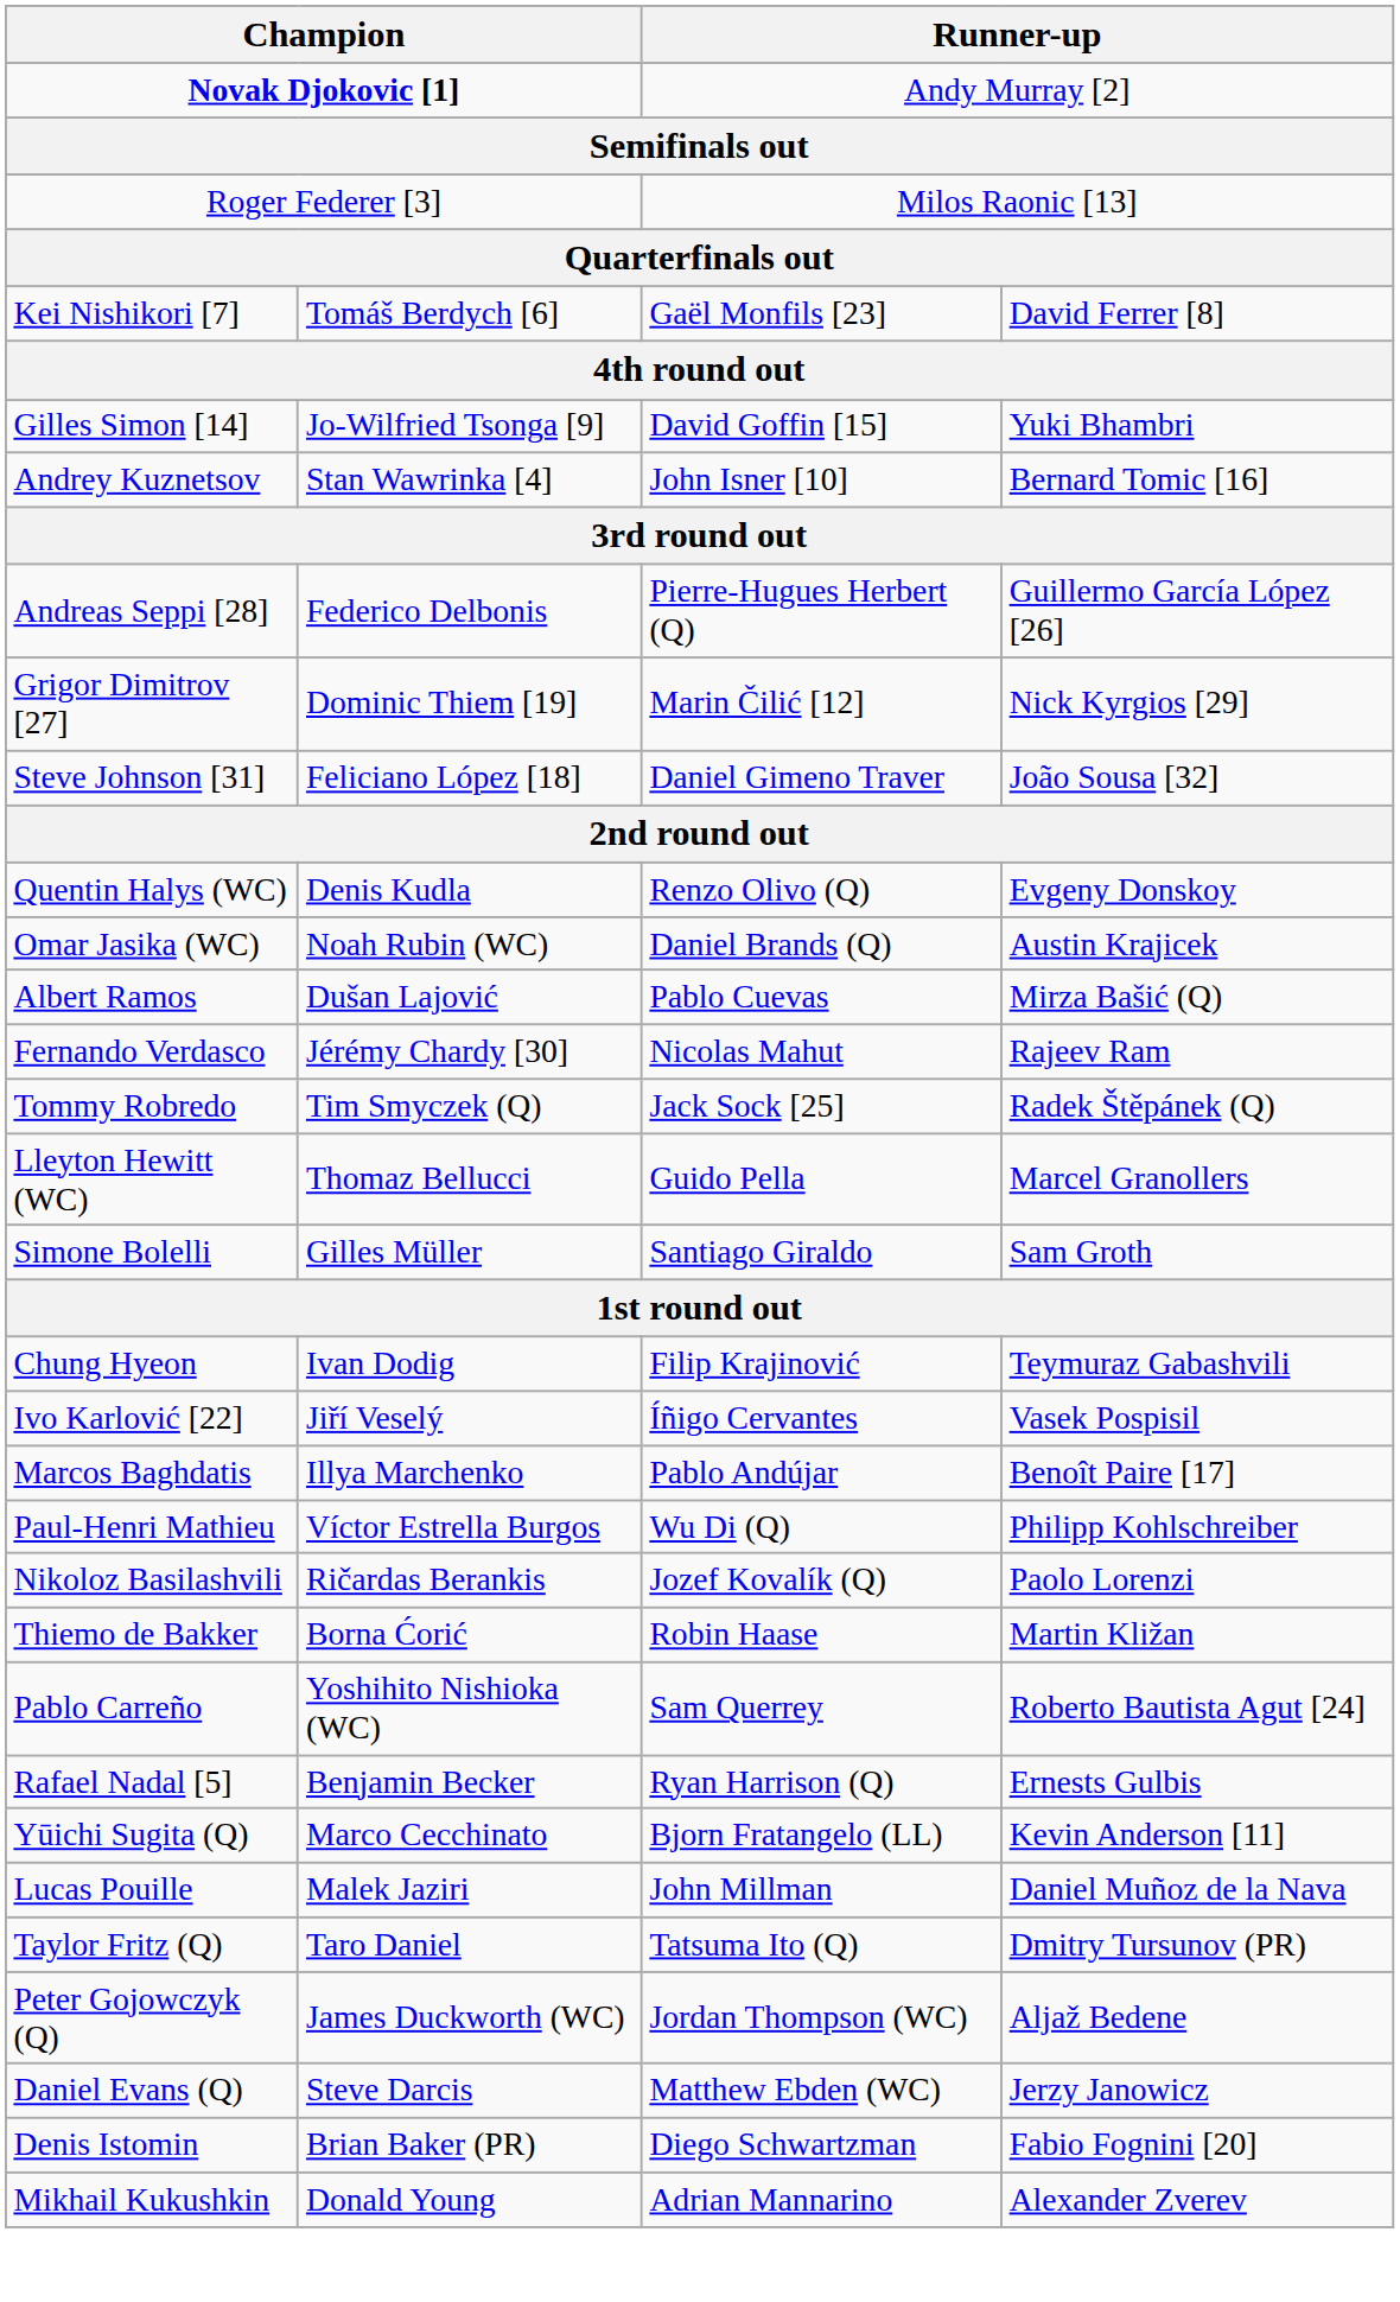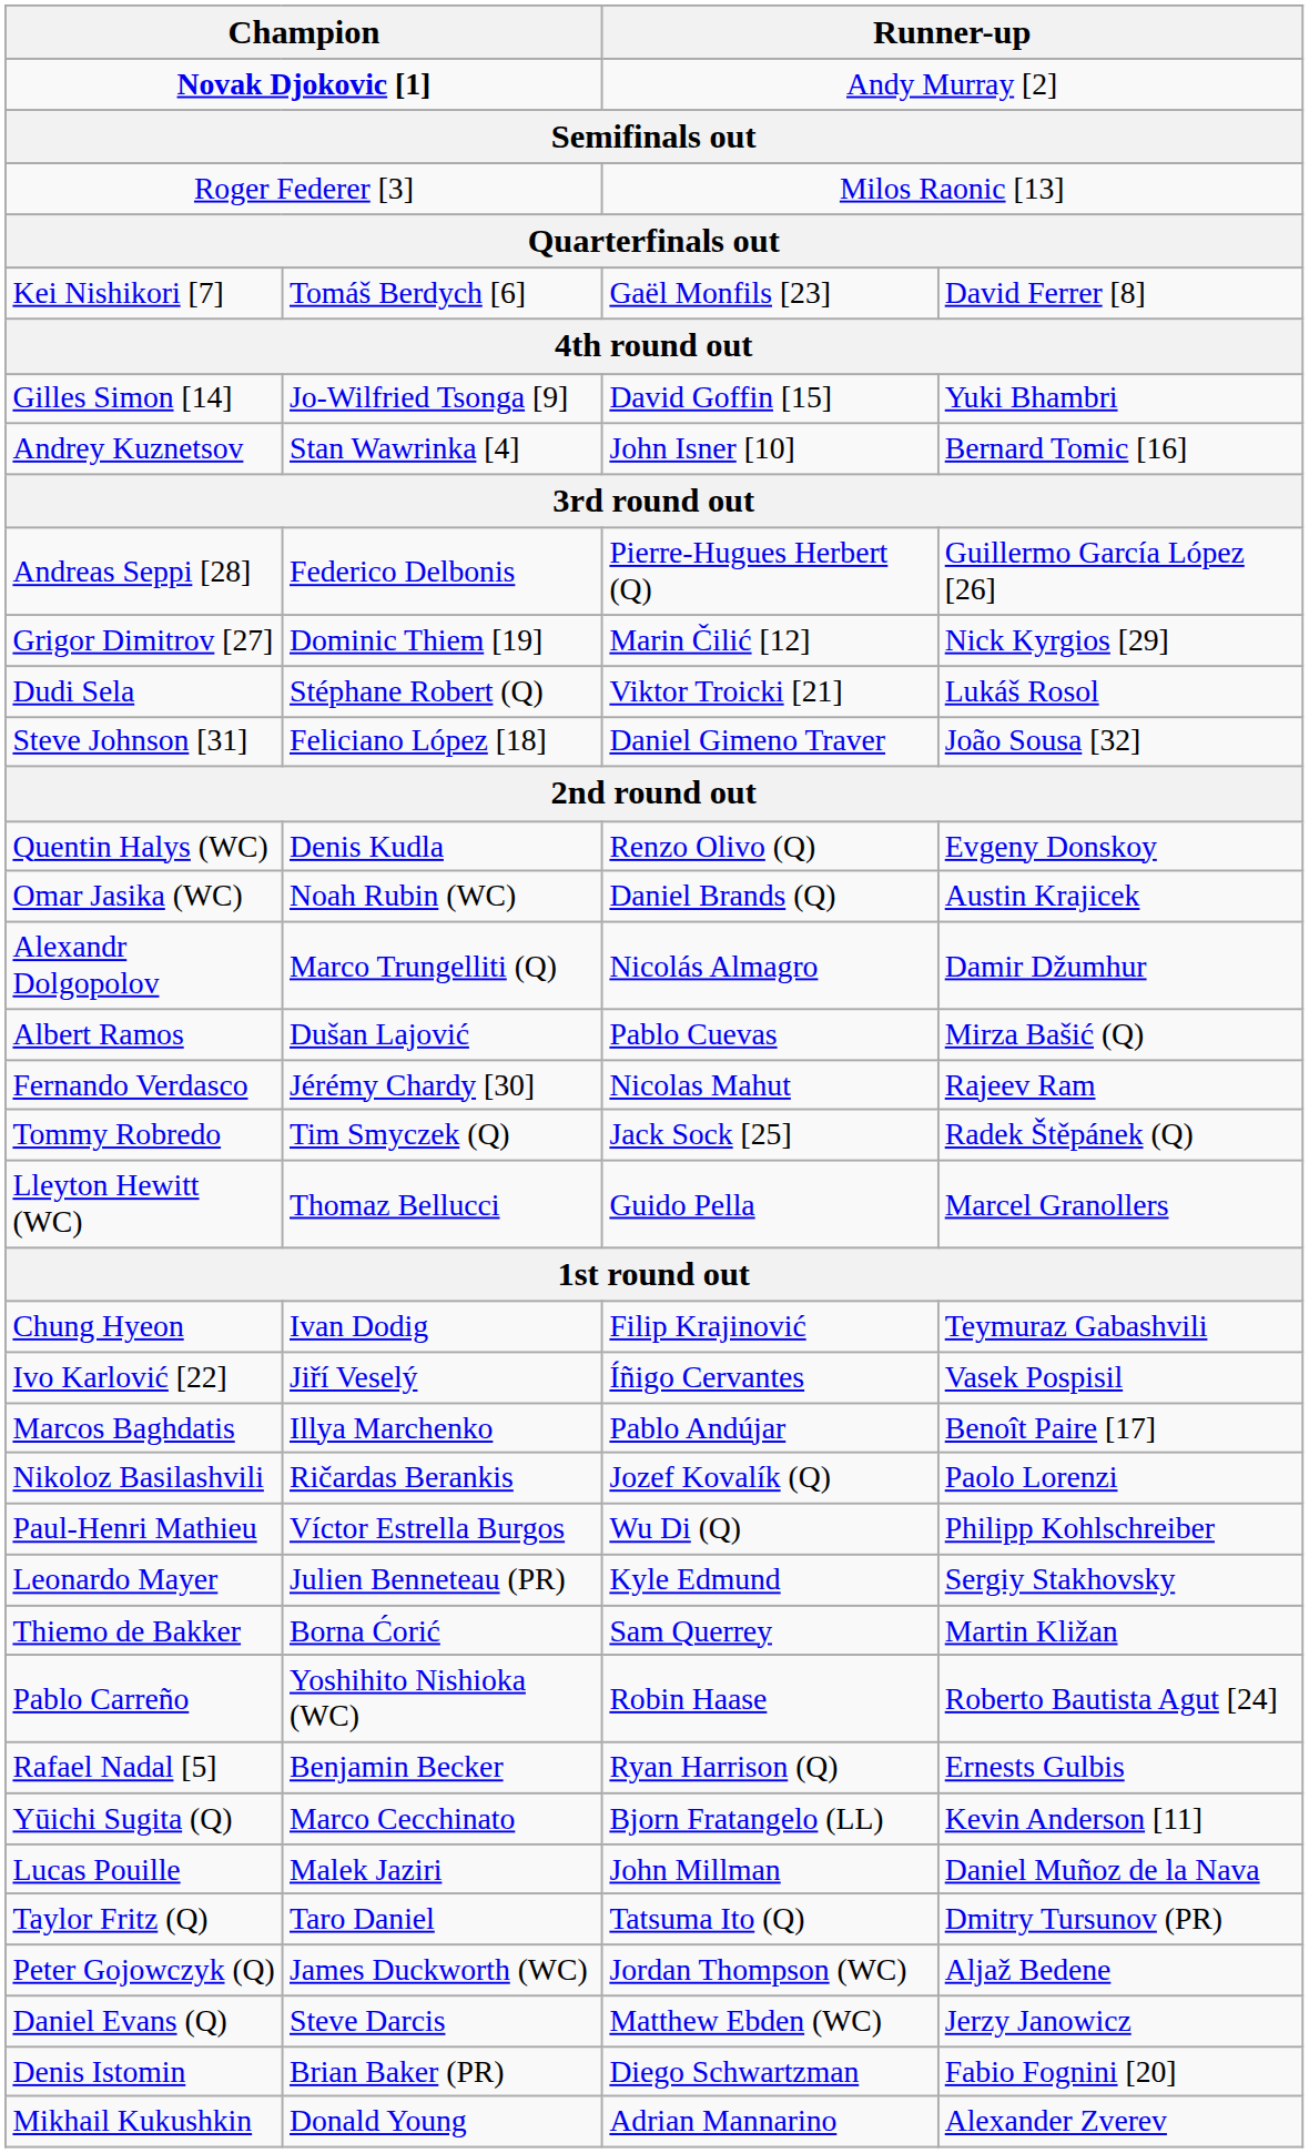+ row: Dudi Sela | Stéphane Robert (Q) | Viktor Troicki [21] | Lukáš Rosol
+ row: Alexandr Dolgopolov | Marco Trungelliti (Q) | Nicolás Almagro | Damir Džumhur
- row: Simone Bolelli | Gilles Müller | Santiago Giraldo | Sam Groth
rows swapped: Paul-Henri Mathieu <-> Nikoloz Basilashvili
+ row: Leonardo Mayer | Julien Benneteau (PR) | Kyle Edmund | Sergiy Stakhovsky
Thiemo de Bakker | column 3: Robin Haase -> Sam Querrey
Pablo Carreño | column 3: Sam Querrey -> Robin Haase
